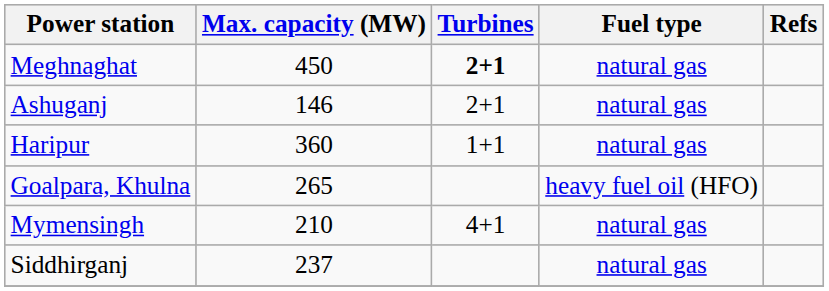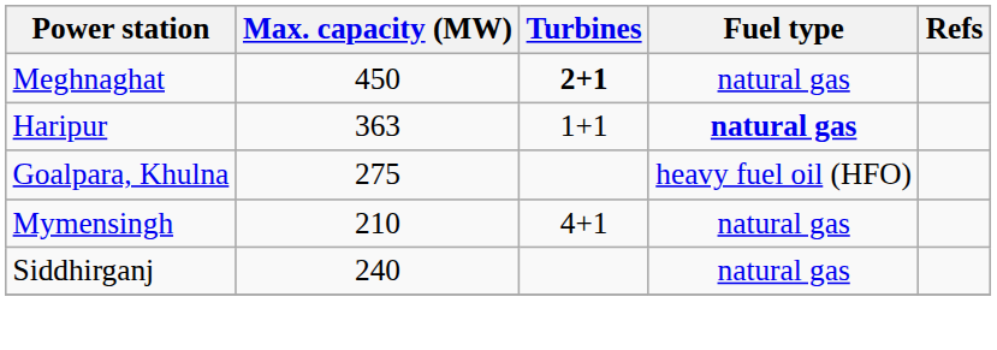- row: Ashuganj | 146 | 2+1 | natural gas
Haripur | Max. capacity (MW): 360 -> 363
Haripur | Fuel type: normal -> bold
Goalpara, Khulna | Max. capacity (MW): 265 -> 275
Siddhirganj | Max. capacity (MW): 237 -> 240
